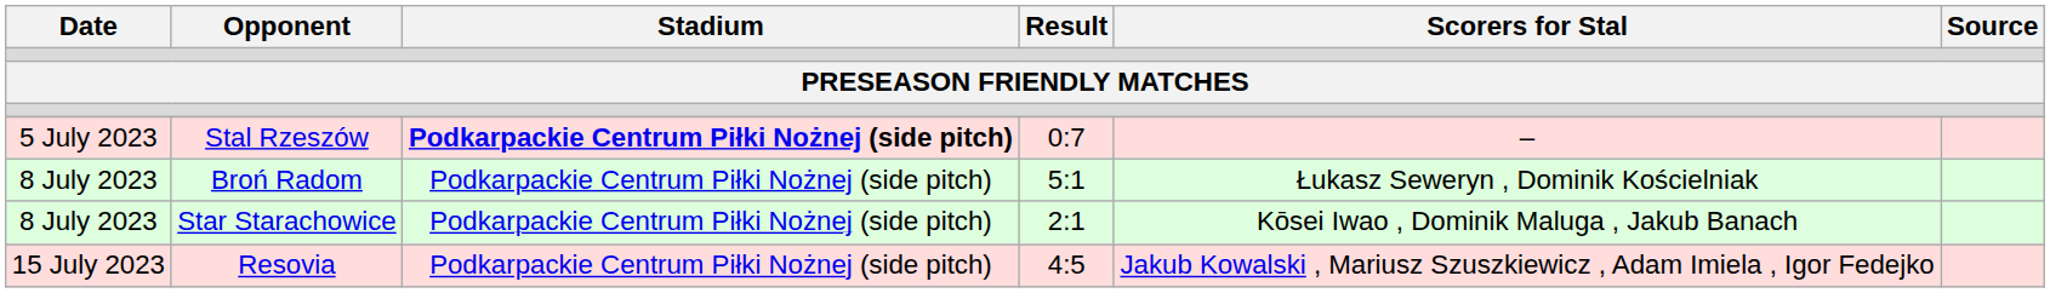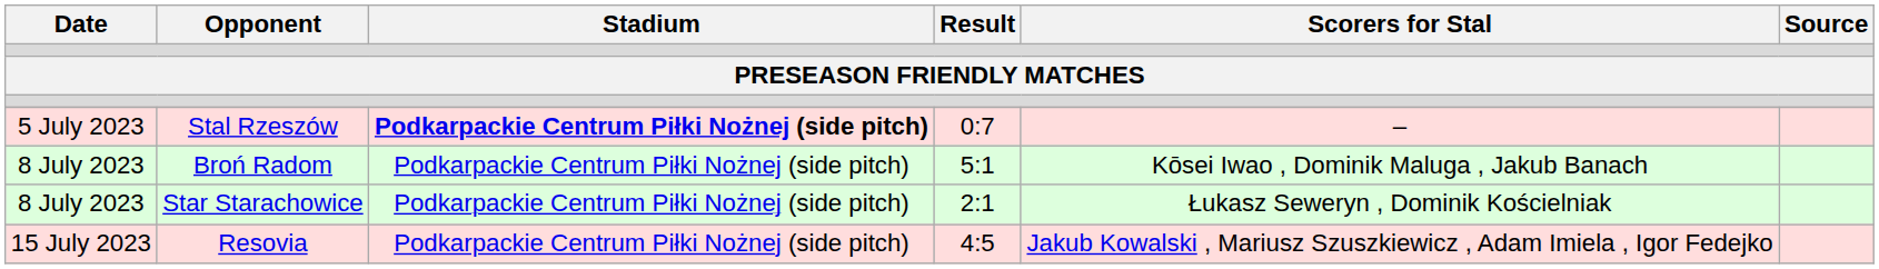Broń Radom | Scorers for Stal: Łukasz Seweryn , Dominik Kościelniak -> Kōsei Iwao , Dominik Maluga , Jakub Banach
Star Starachowice | Scorers for Stal: Kōsei Iwao , Dominik Maluga , Jakub Banach -> Łukasz Seweryn , Dominik Kościelniak
